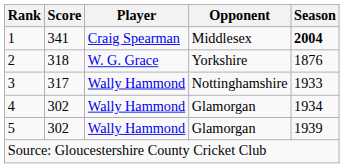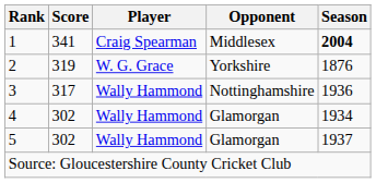2 | Score: 318 -> 319
3 | Season: 1933 -> 1936
5 | Season: 1939 -> 1937
